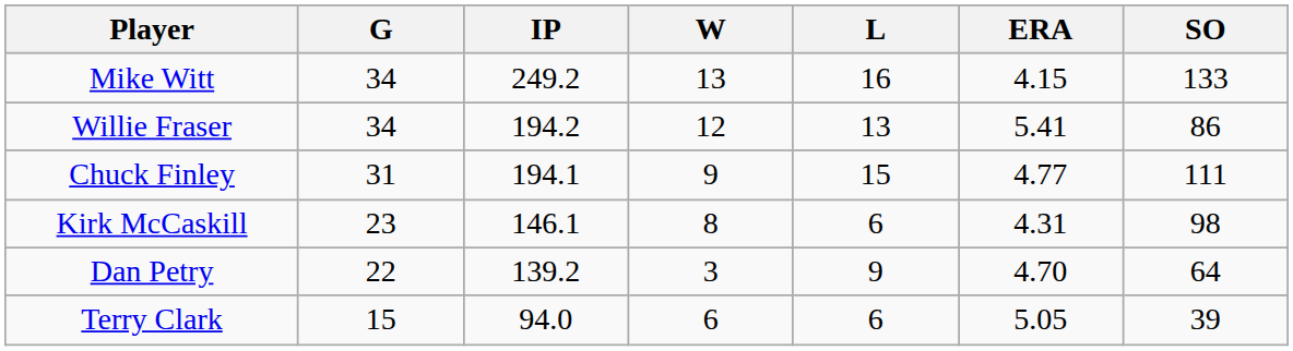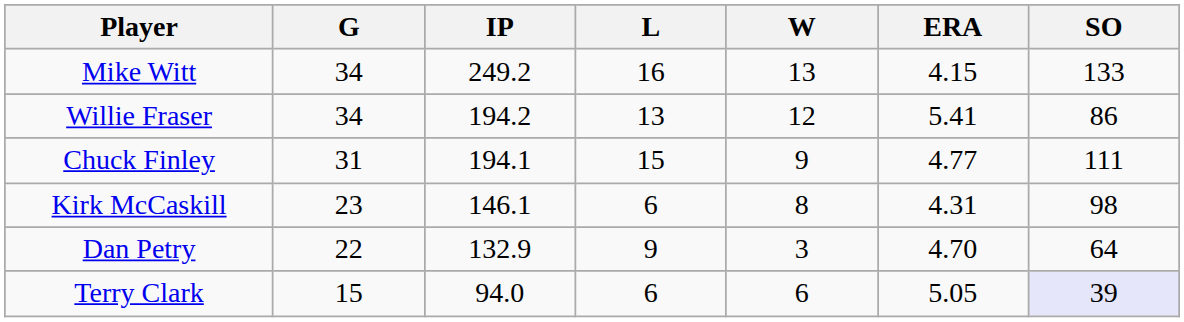columns swapped: W <-> L
Dan Petry | IP: 139.2 -> 132.9
Terry Clark | SO: no background -> lavender background
